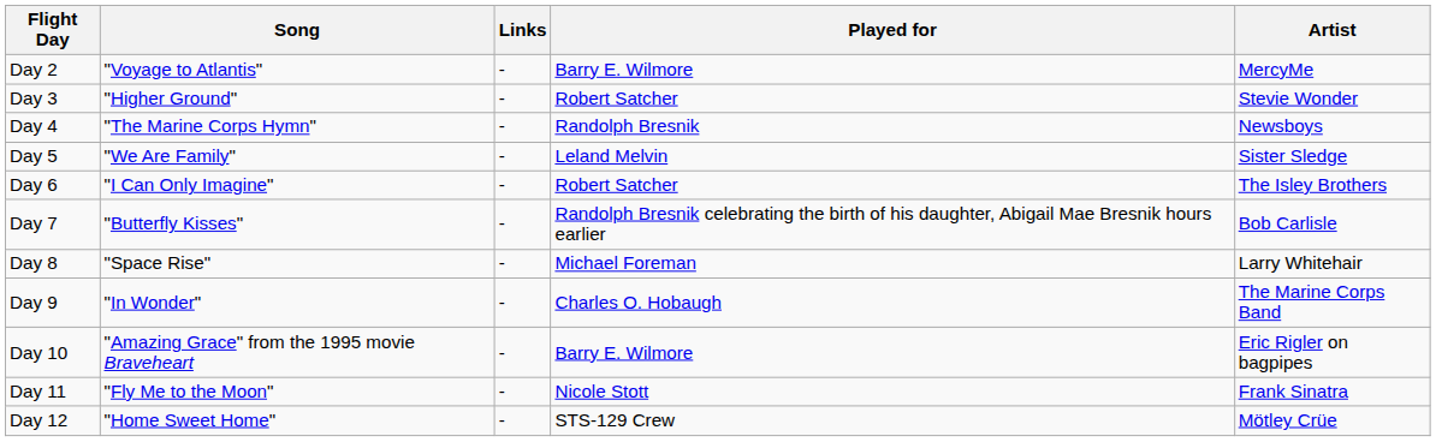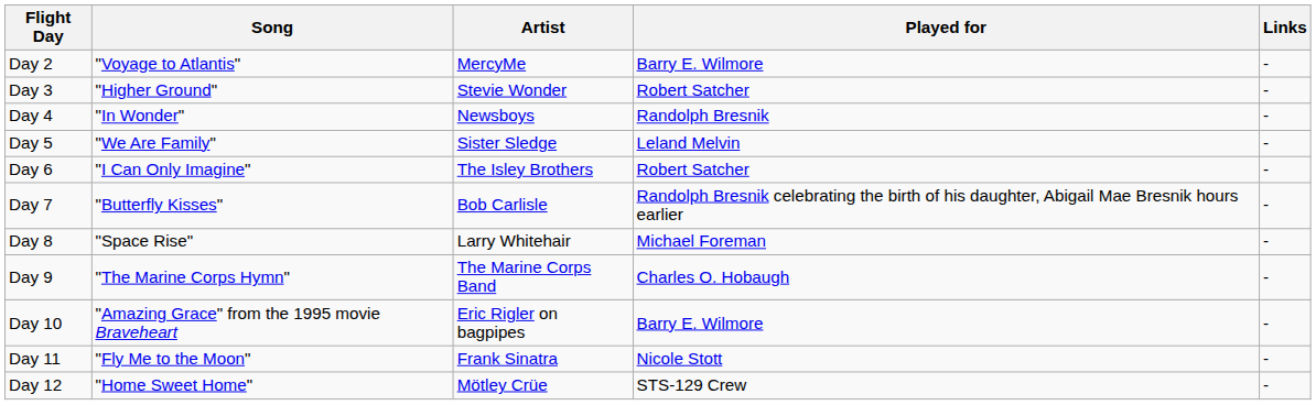columns swapped: Artist <-> Links
Day 4 | Song: "The Marine Corps Hymn" -> "In Wonder"
Day 9 | Song: "In Wonder" -> "The Marine Corps Hymn"
